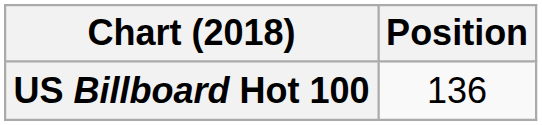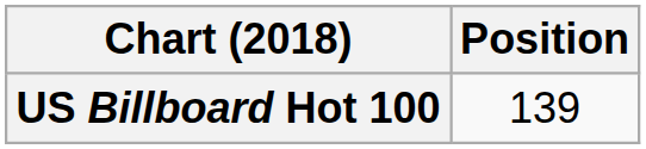US Billboard Hot 100 | Position: 136 -> 139
